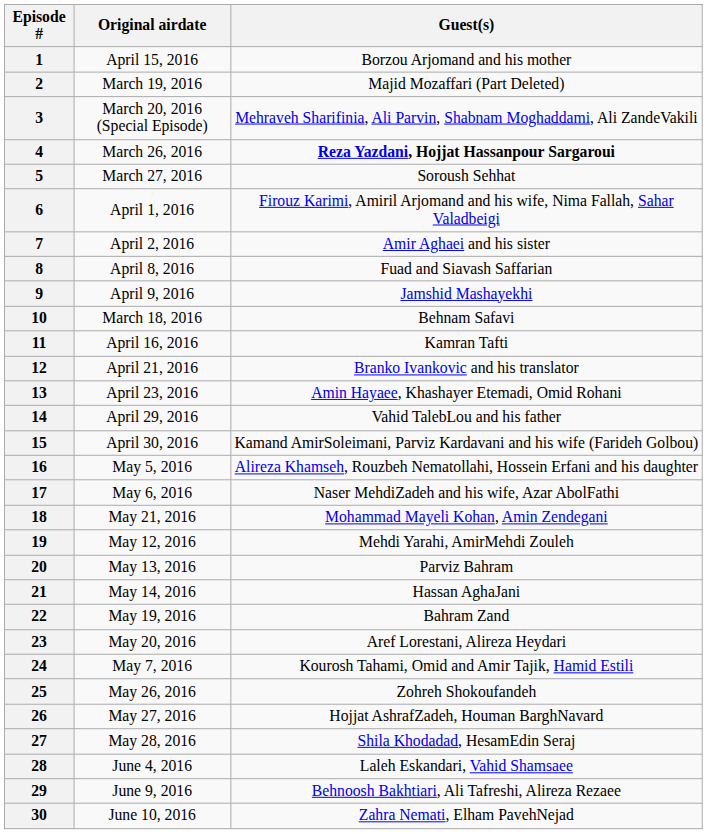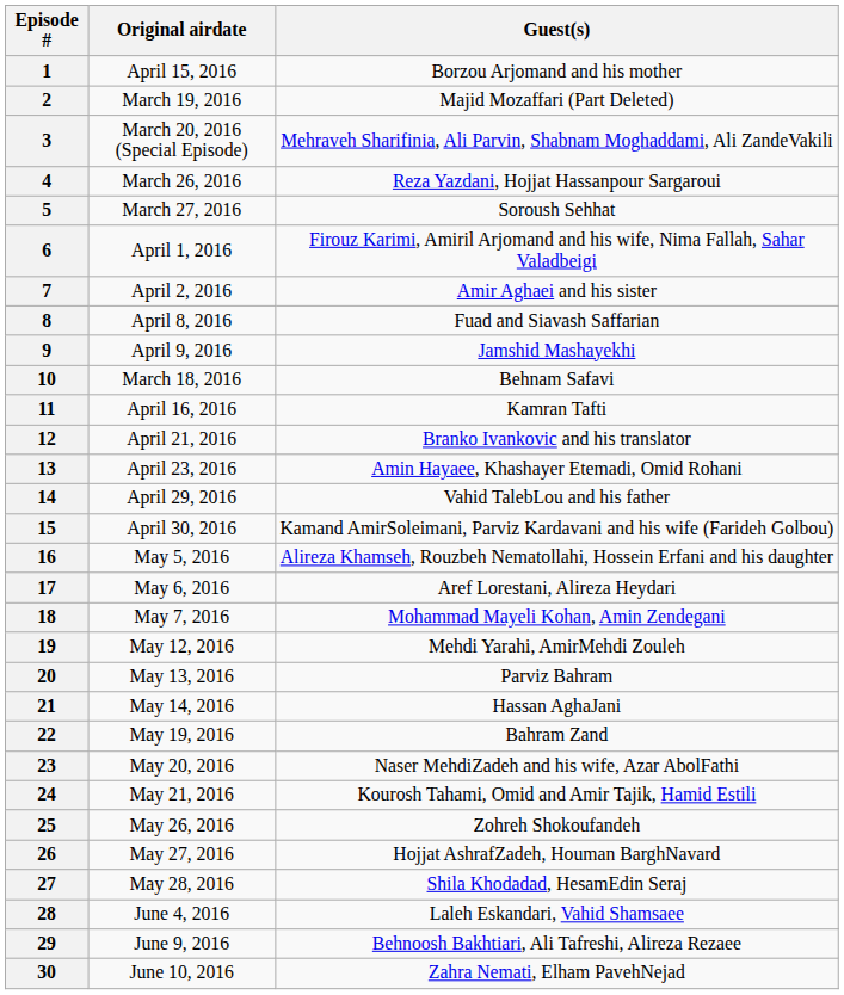4 | Guest(s): bold -> normal
17 | Guest(s): Naser MehdiZadeh and his wife, Azar AbolFathi -> Aref Lorestani, Alireza Heydari
18 | Original airdate: May 21, 2016 -> May 7, 2016
23 | Guest(s): Aref Lorestani, Alireza Heydari -> Naser MehdiZadeh and his wife, Azar AbolFathi
24 | Original airdate: May 7, 2016 -> May 21, 2016
